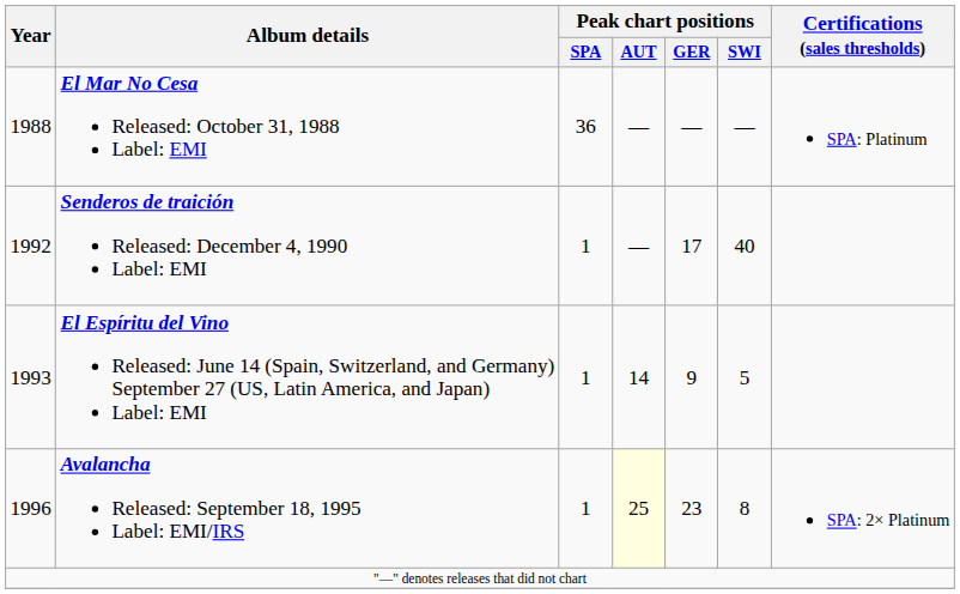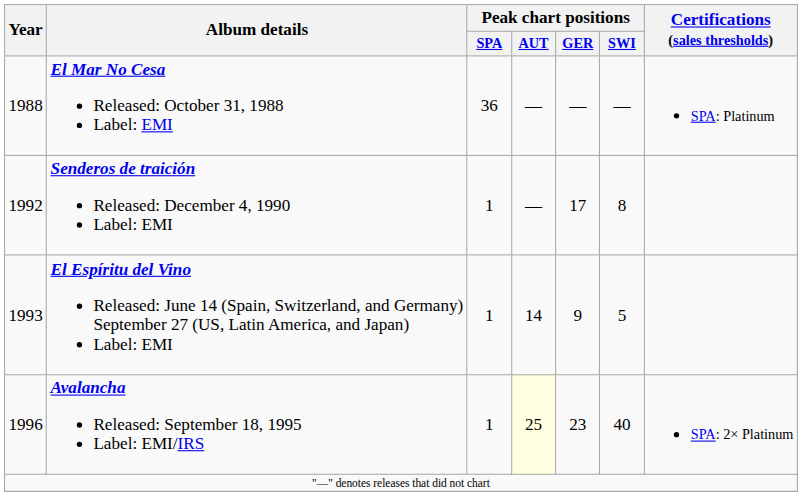Senderos de traición Released: December 4, 1990 Label: EMI | Peak chart positions / SWI: 40 -> 8
Avalancha Released: September 18, 1995 Label: EMI/IRS | Peak chart positions / SWI: 8 -> 40
